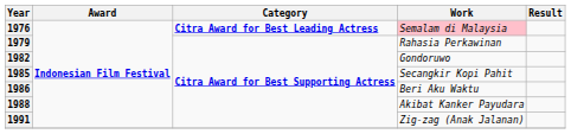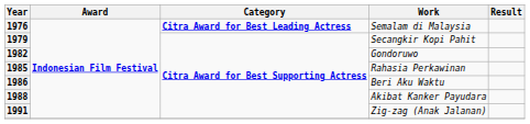1976 | Work: pink background -> no background
1979 | Work: Rahasia Perkawinan -> Secangkir Kopi Pahit
1985 | Work: Secangkir Kopi Pahit -> Rahasia Perkawinan
